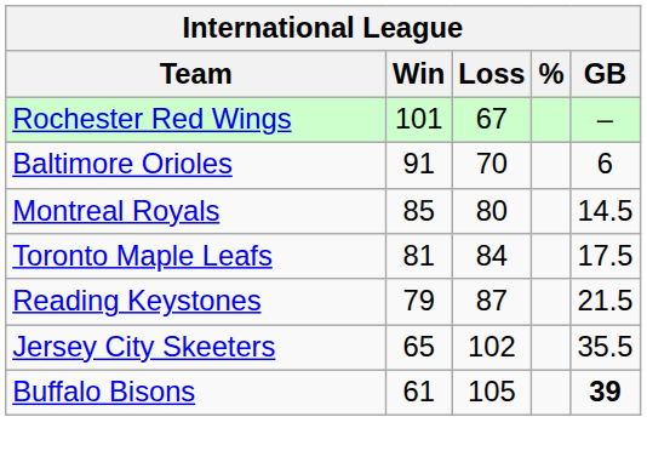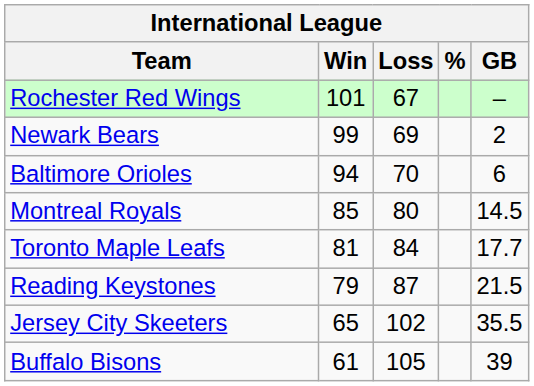+ row: Newark Bears | 99 | 69 | 2
Baltimore Orioles | Win: 91 -> 94
Toronto Maple Leafs | GB: 17.5 -> 17.7
Buffalo Bisons | GB: bold -> normal
